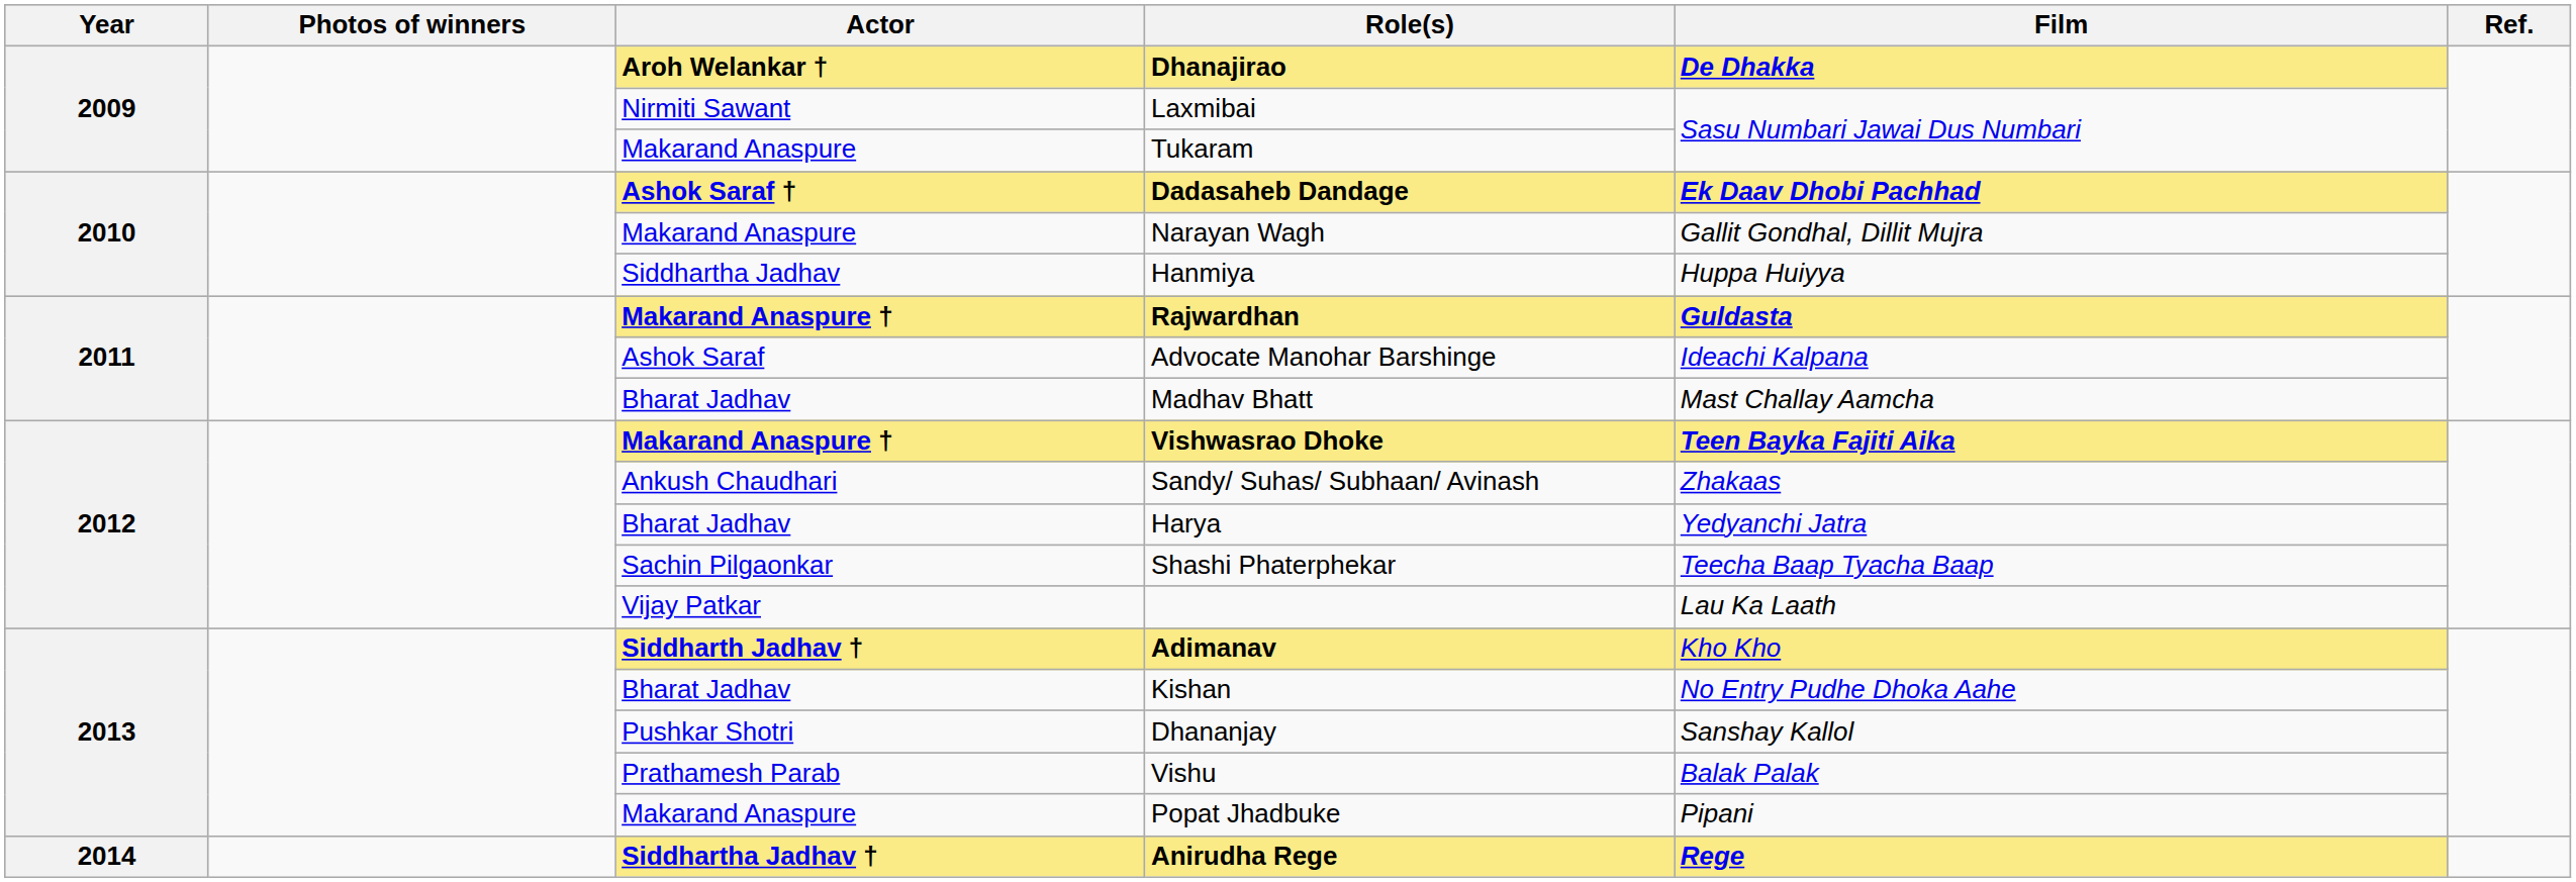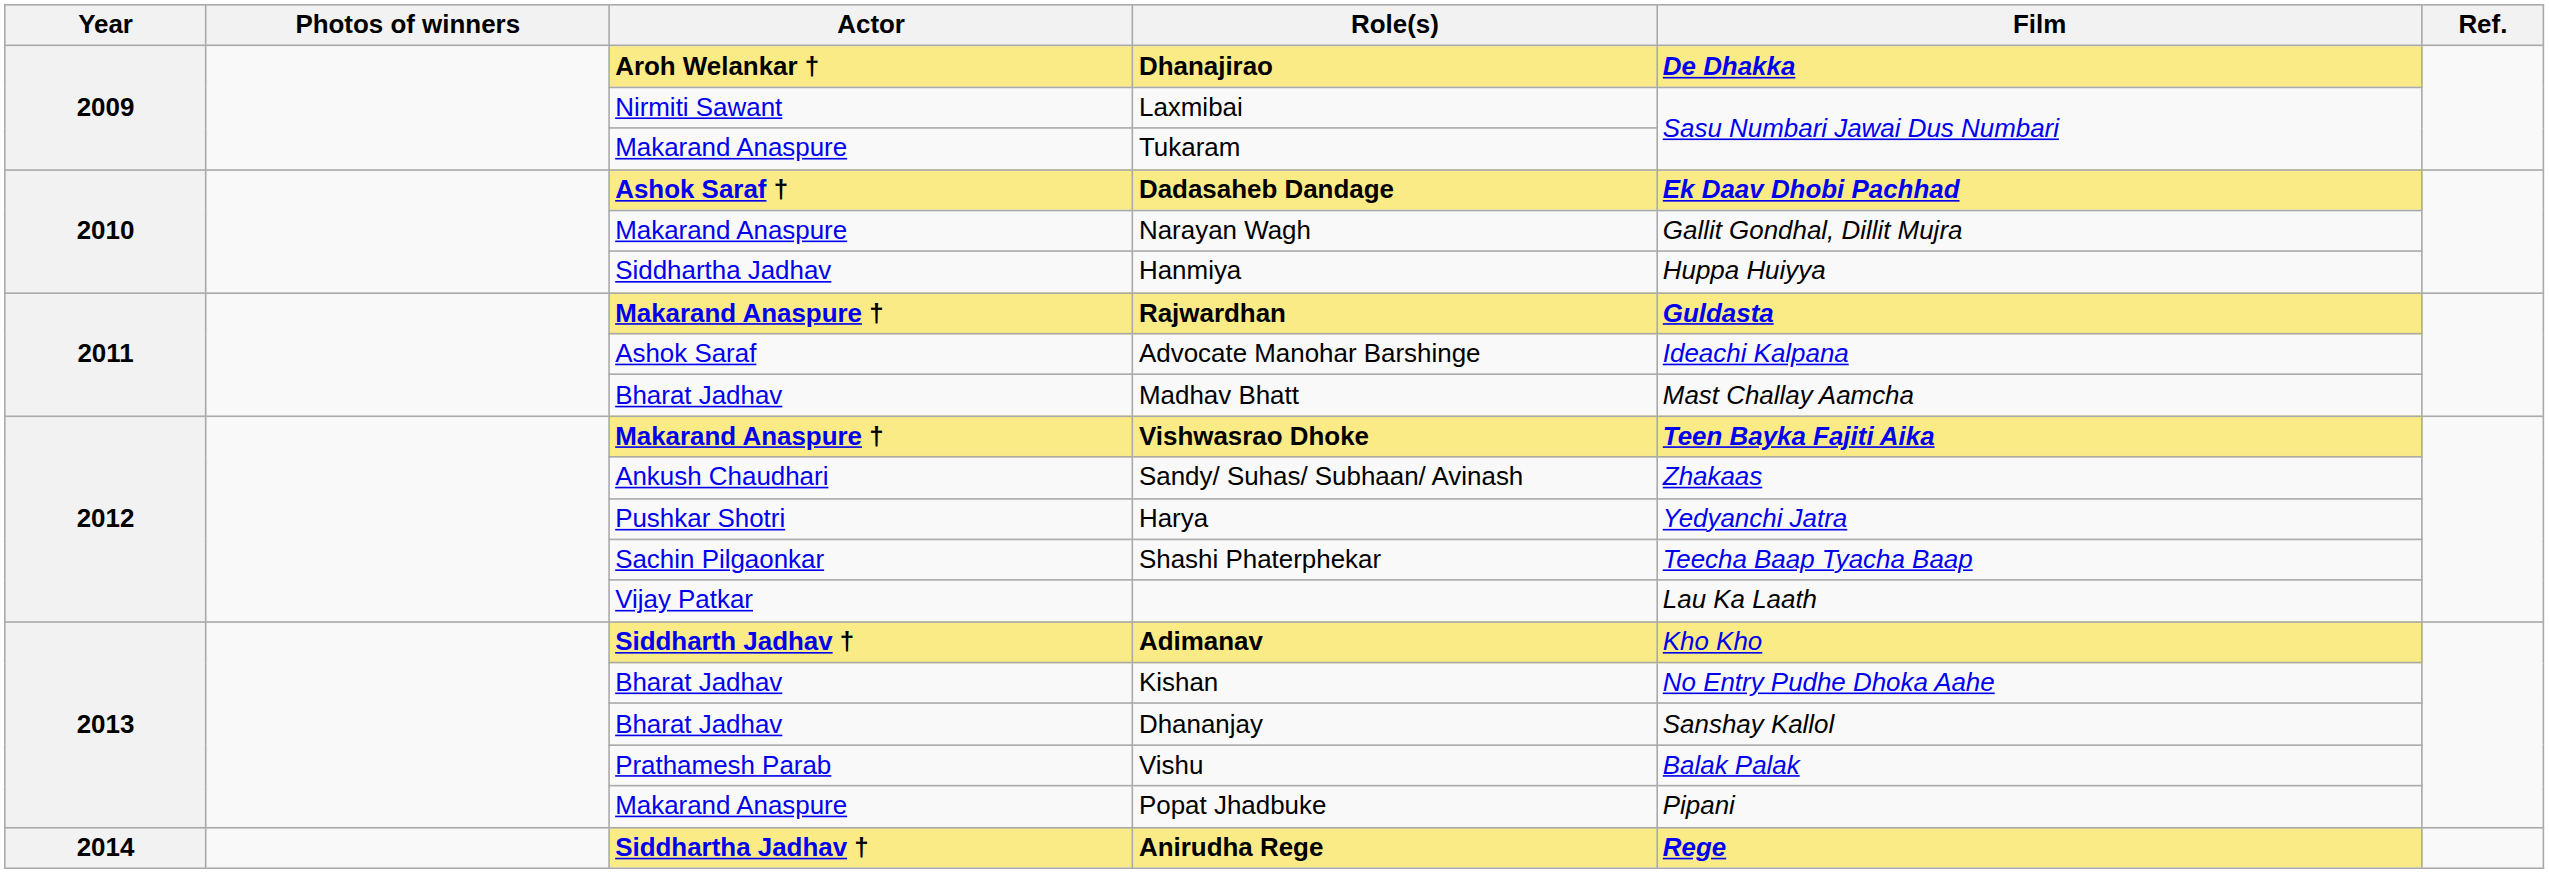Harya | Actor: Bharat Jadhav -> Pushkar Shotri
Dhananjay | Actor: Pushkar Shotri -> Bharat Jadhav
